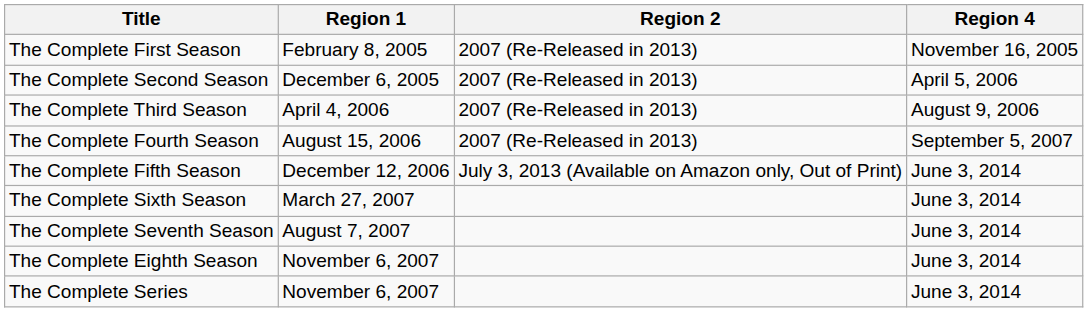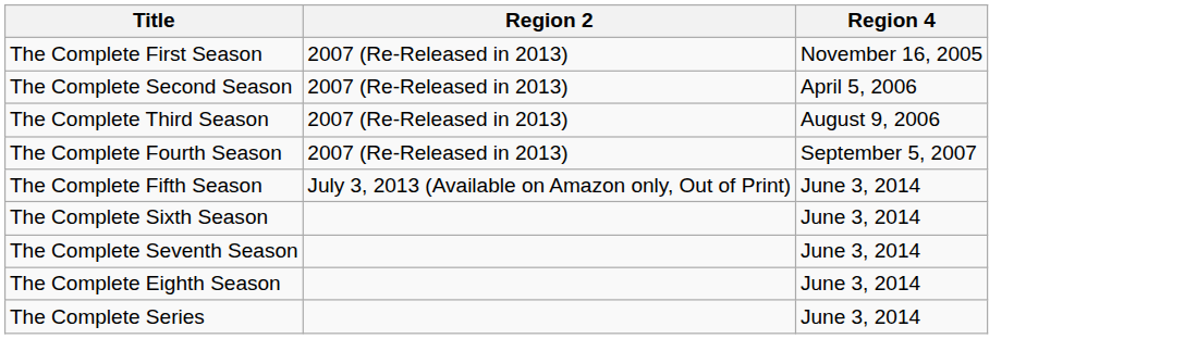- column: Region 1 | February 8, 2005 | December 6, 2005 | April 4, 2006 | August 15, 2006 | December 12, 2006 | March 27, 2007 | August 7, 2007 | November 6, 2007 | November 6, 2007
